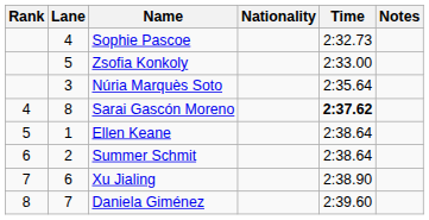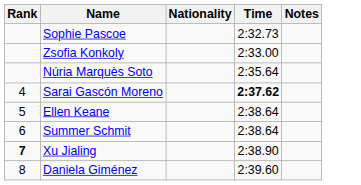- column: Lane | 4 | 5 | 3 | 8 | 1 | 2 | 6 | 7
Xu Jialing | Rank: normal -> bold
